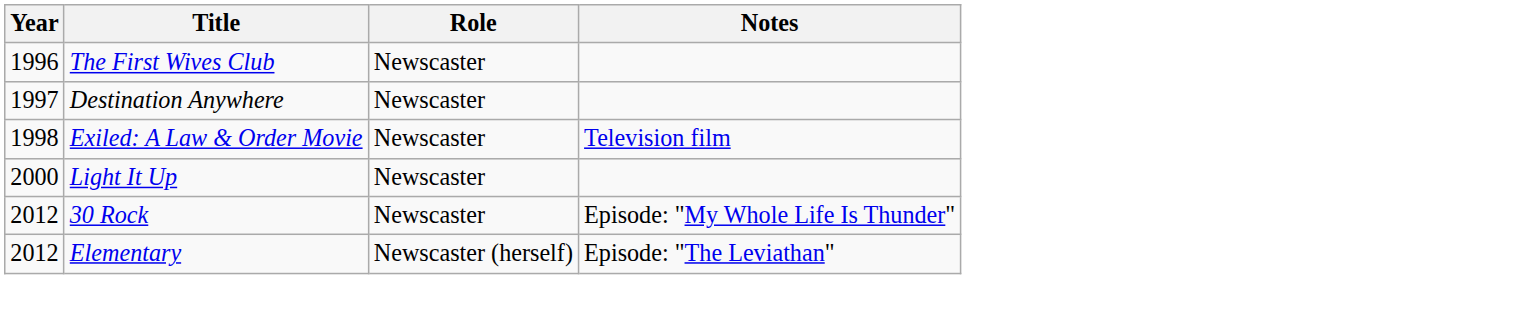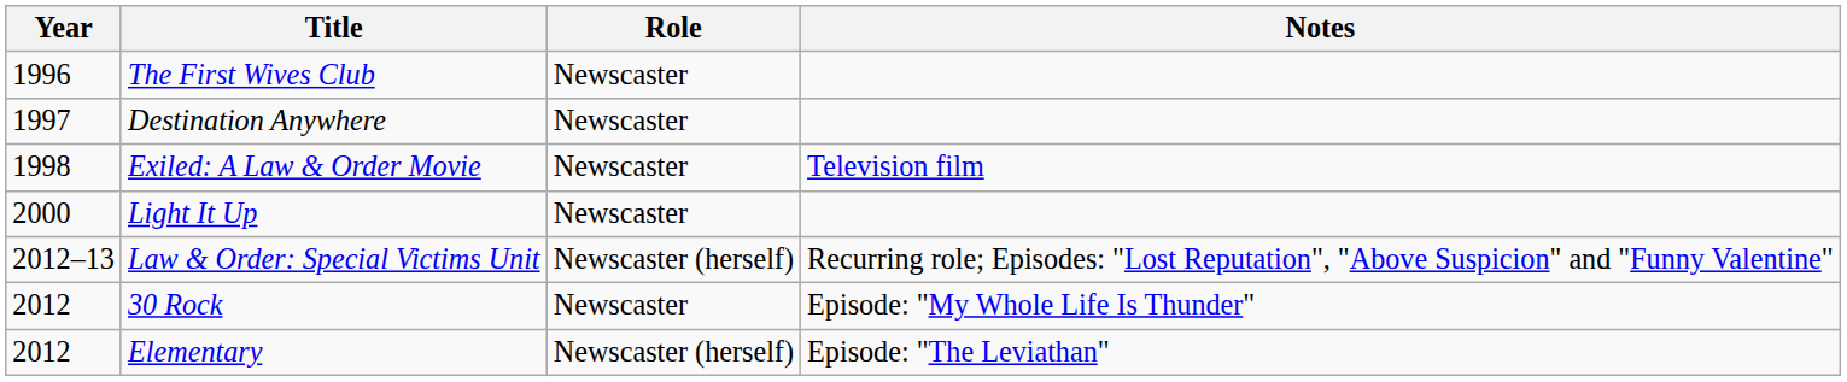+ row: 2012–13 | Law & Order: Special Victims Unit | Newscaster (herself) | Recurring role; Episodes: "Lost Reputation", "Above Suspicion" and "Funny Valentine"
